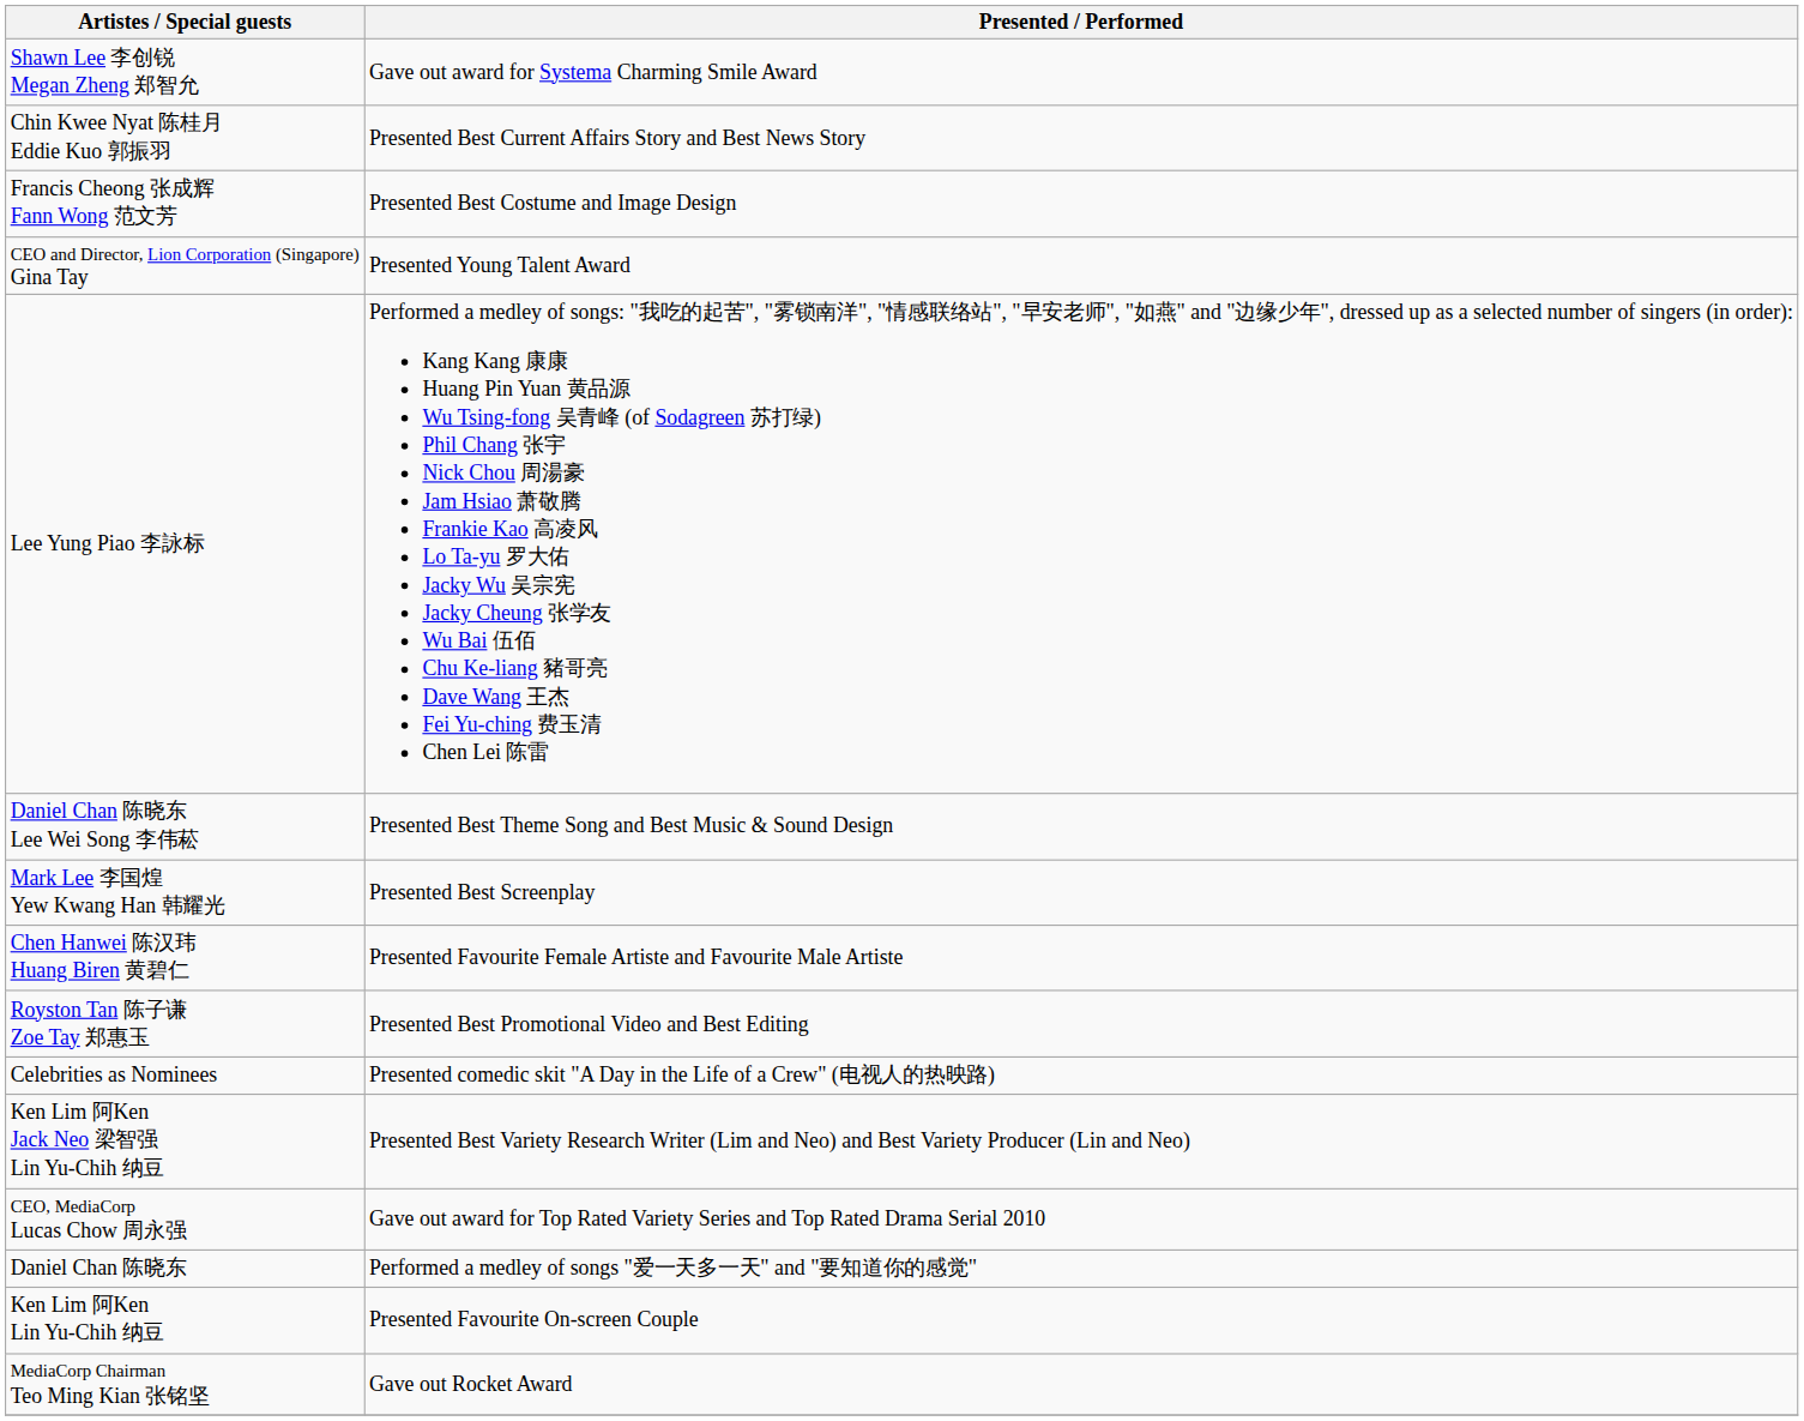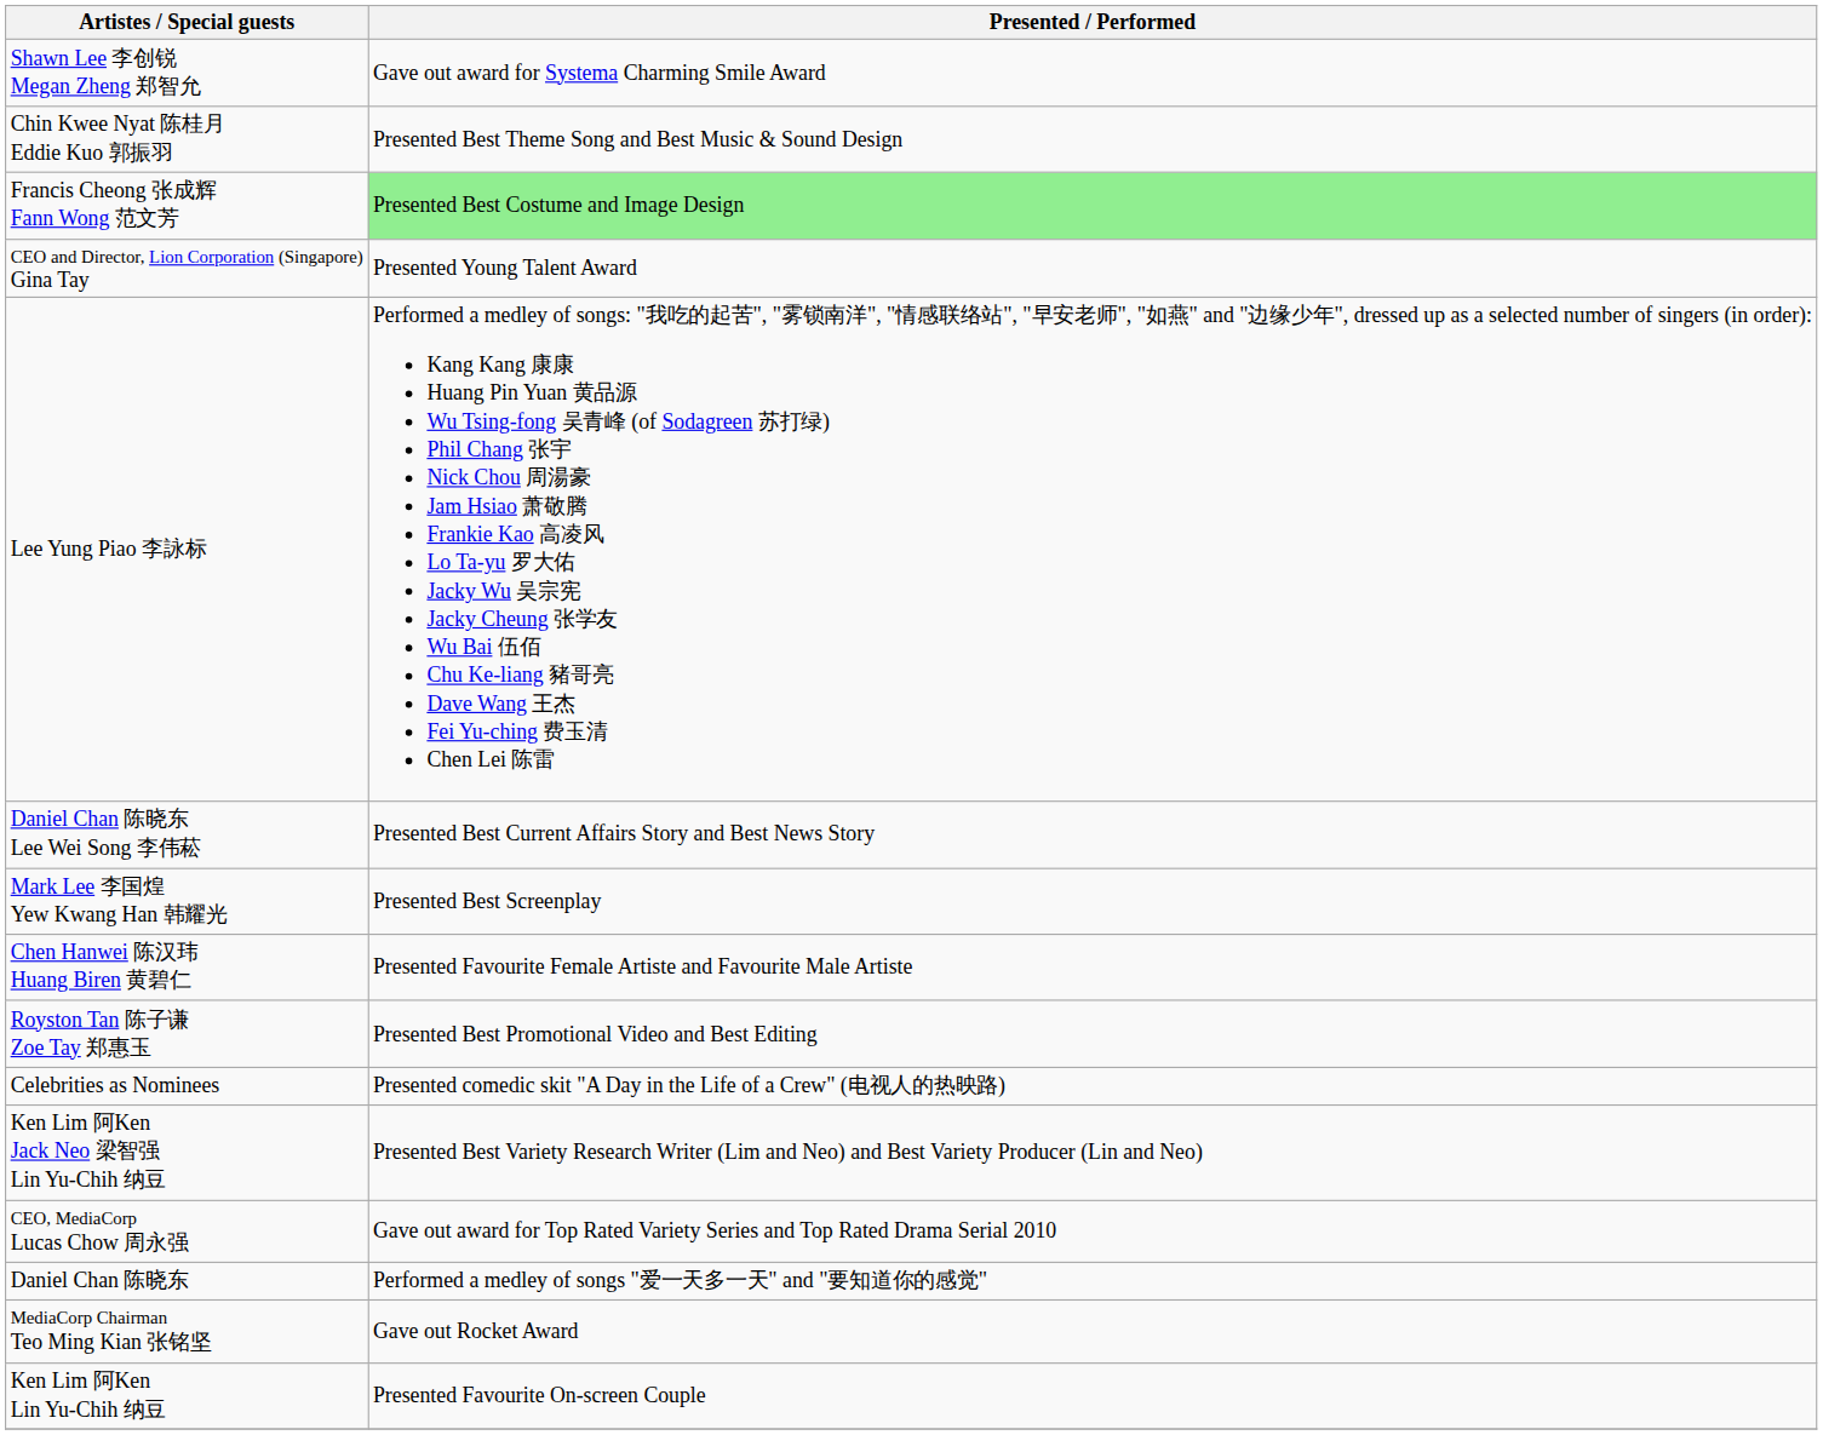Chin Kwee Nyat 陈桂月 Eddie Kuo 郭振羽 | Presented / Performed: Presented Best Current Affairs Story and Best News Story -> Presented Best Theme Song and Best Music & Sound Design
Francis Cheong 张成辉 Fann Wong 范文芳 | Presented / Performed: no background -> lightgreen background
Daniel Chan 陈晓东 Lee Wei Song 李伟菘 | Presented / Performed: Presented Best Theme Song and Best Music & Sound Design -> Presented Best Current Affairs Story and Best News Story
rows swapped: Ken Lim 阿Ken Lin Yu-Chih 纳豆 <-> MediaCorp Chairman Teo Ming Kian 张铭坚
